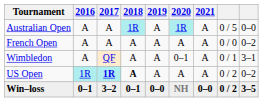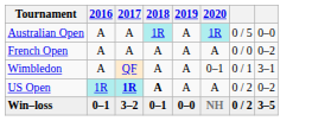- column: 2021 | A | A | A | A | 0–0
